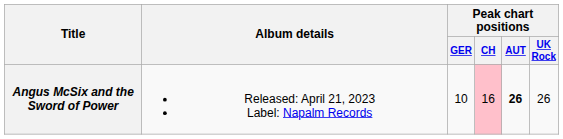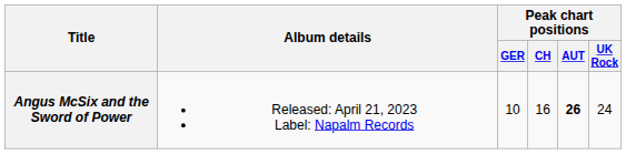Angus McSix and the Sword of Power | Peak chart positions / CH: pink background -> no background
Angus McSix and the Sword of Power | Peak chart positions / UK Rock: 26 -> 24
